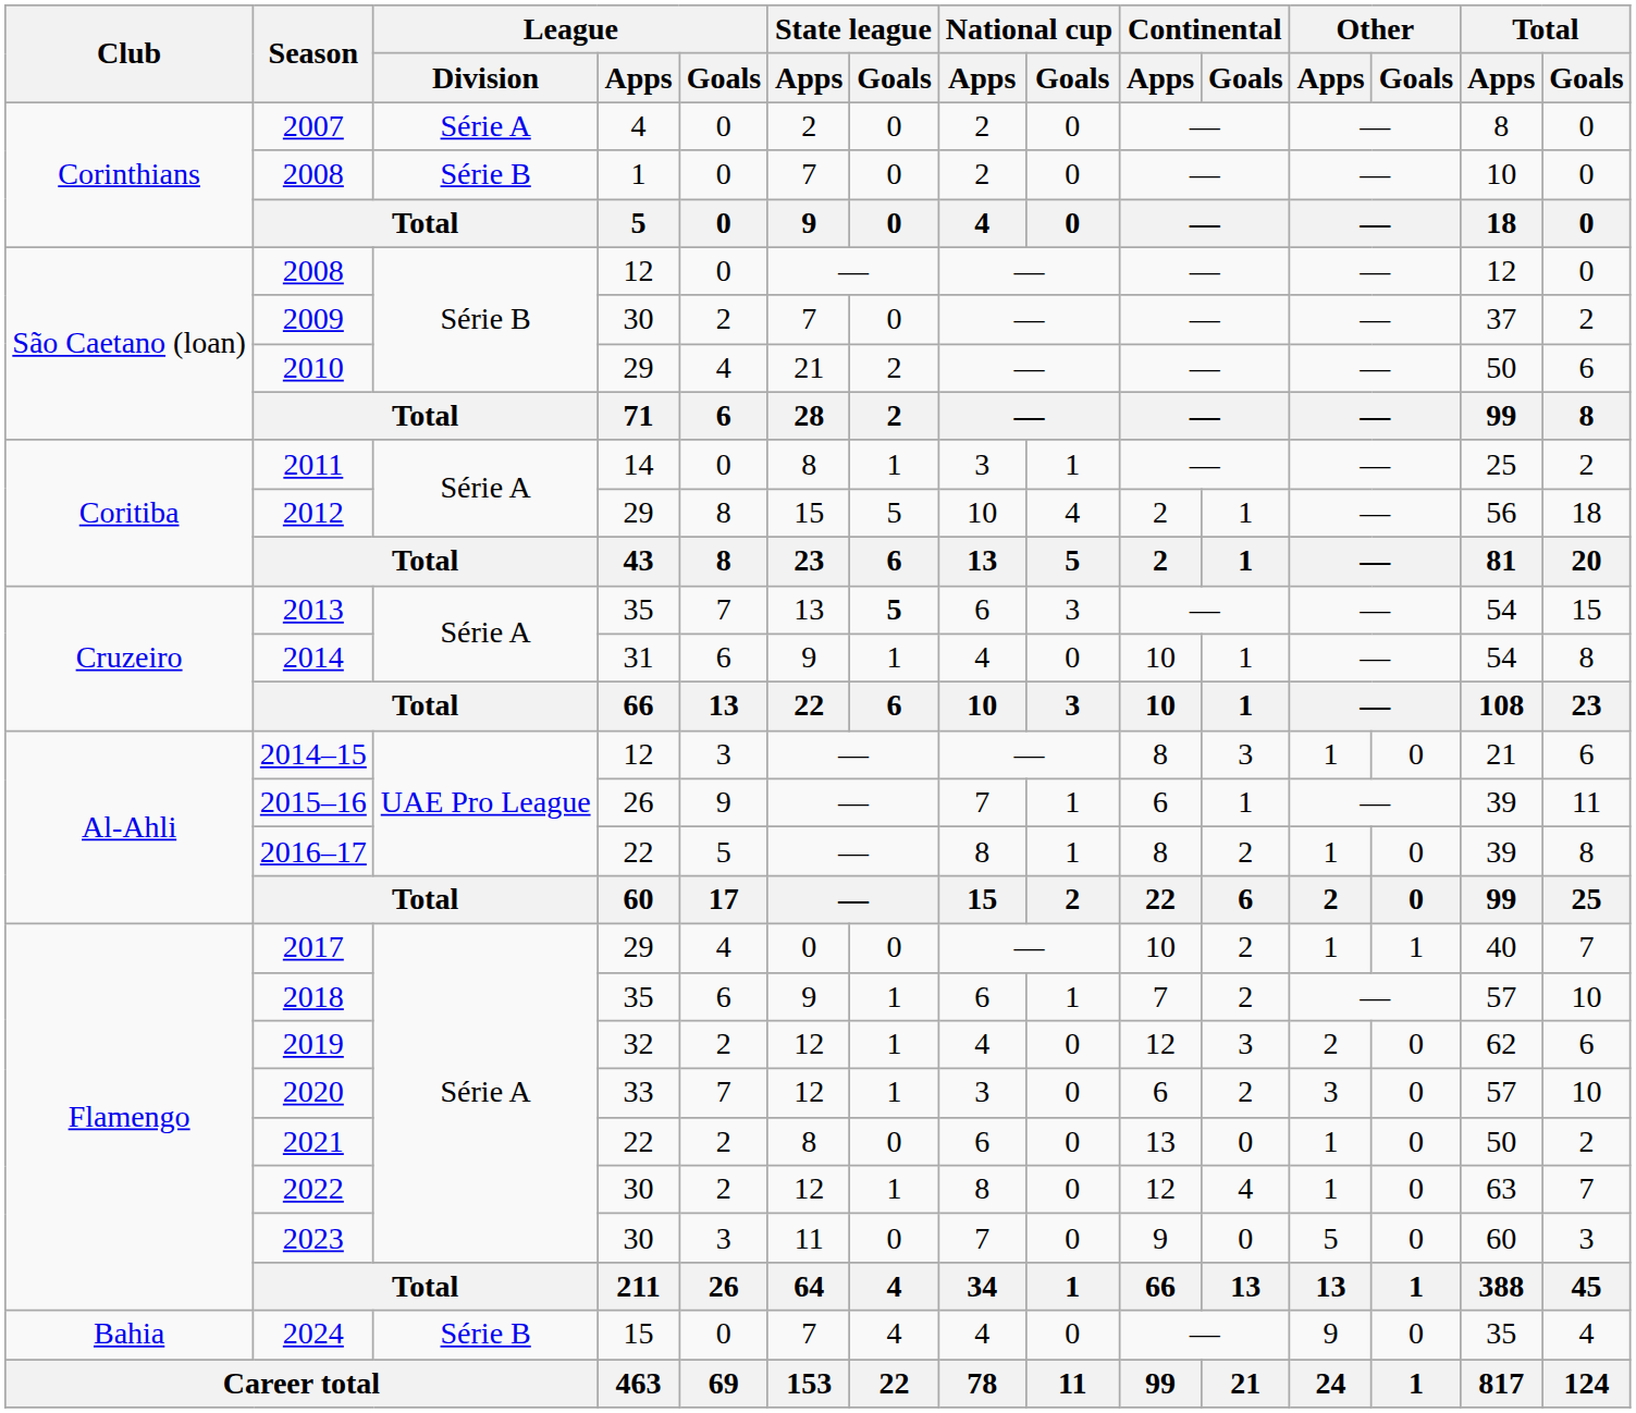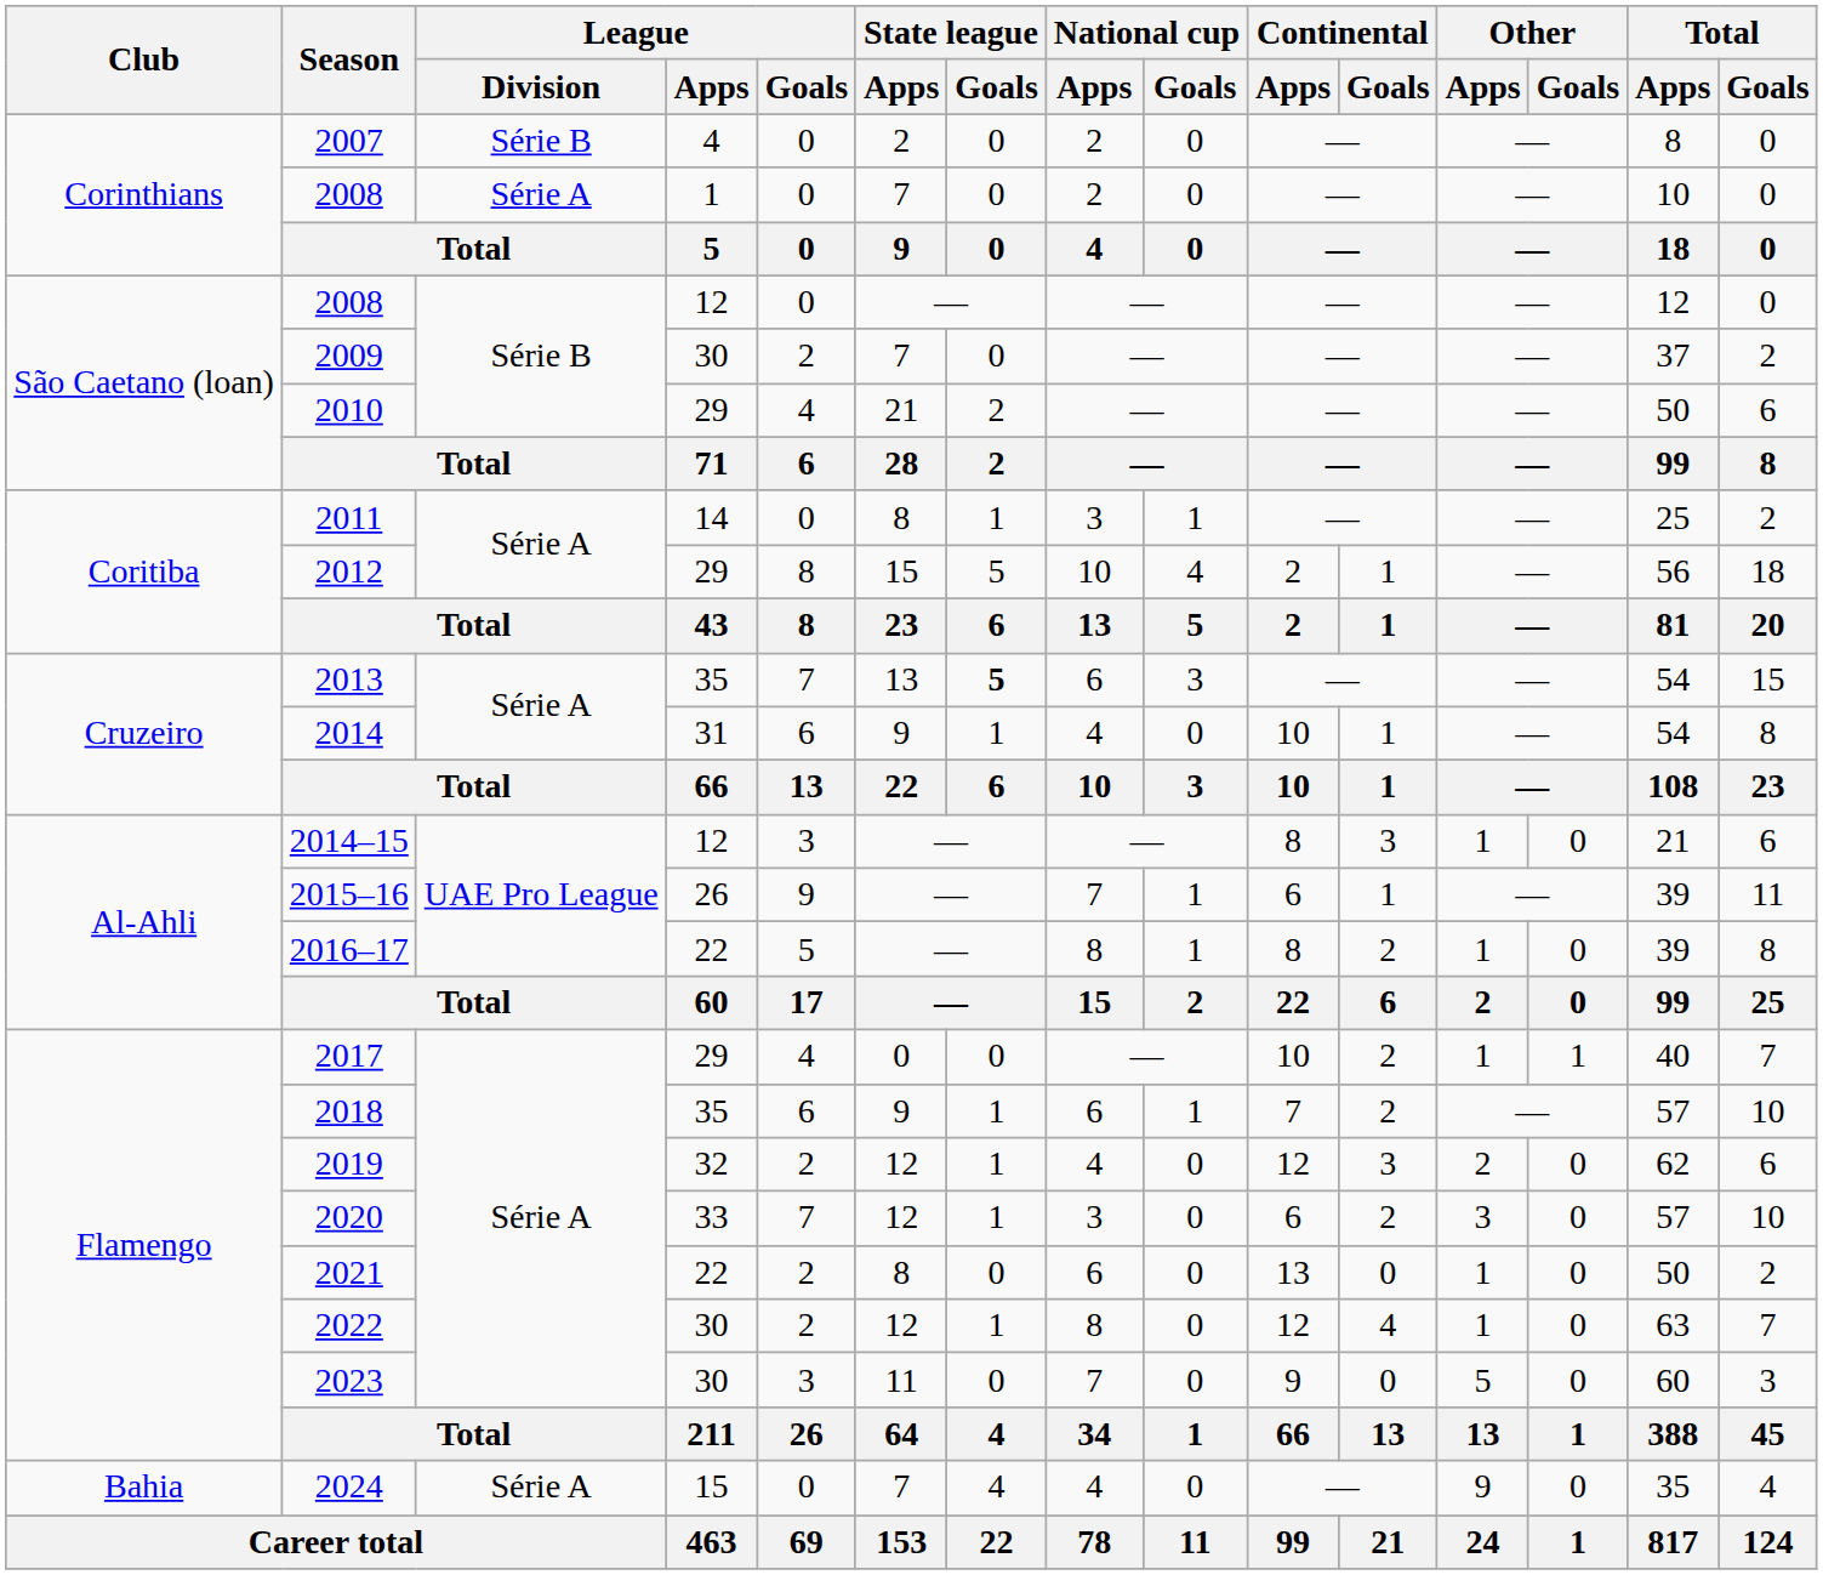2007 | League / Division: Série A -> Série B
2008 / 1 | League / Division: Série B -> Série A
2024 | League / Division: Série B -> Série A
